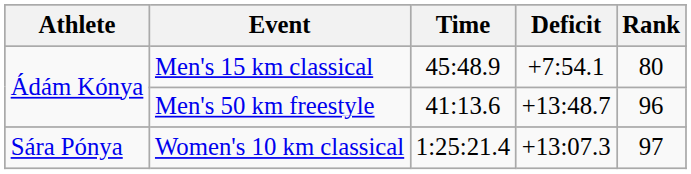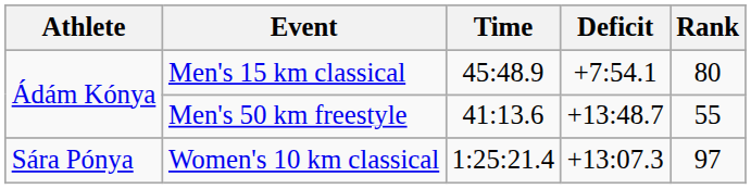Men's 50 km freestyle | Rank: 96 -> 55
